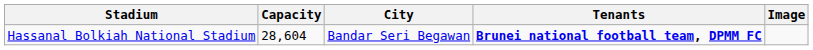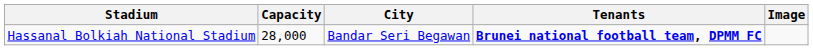Hassanal Bolkiah National Stadium | Capacity: 28,604 -> 28,000
